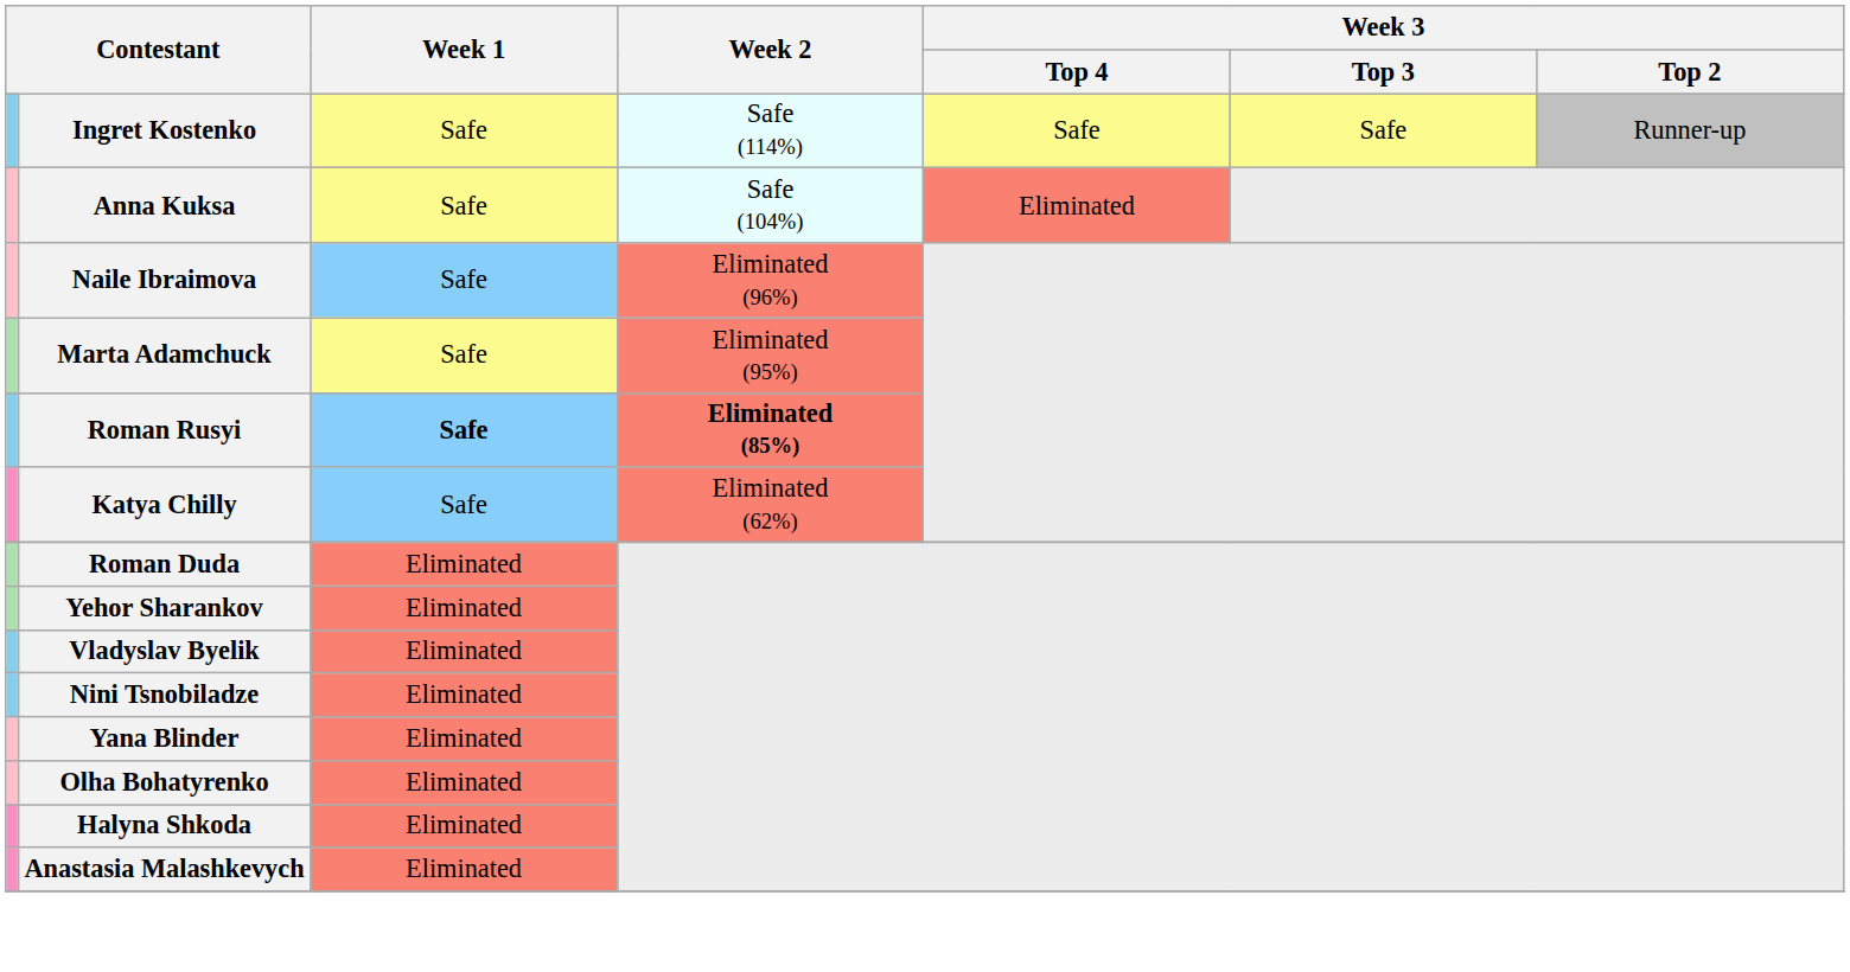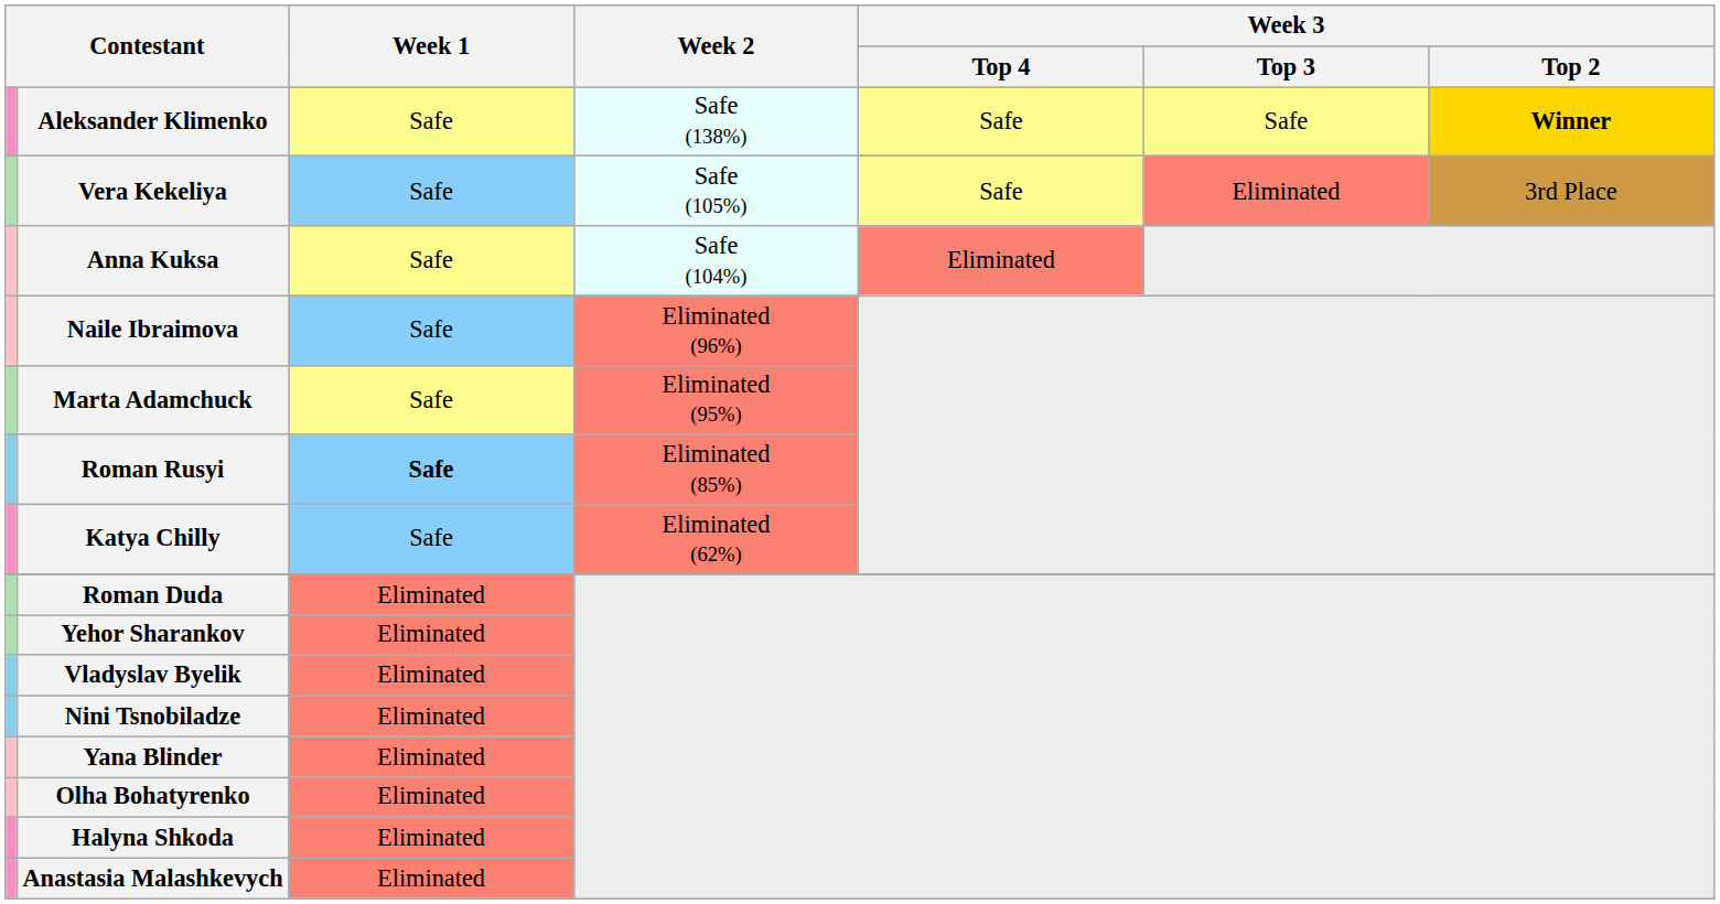+ row: Aleksander Klimenko | Safe | Safe (138%) | Safe | Safe | Winner
- row: Ingret Kostenko | Safe | Safe (114%) | Safe | Safe | Runner-up
+ row: Vera Kekeliya | Safe | Safe (105%) | Safe | Eliminated | 3rd Place
Roman Rusyi | Week 2: bold -> normal
